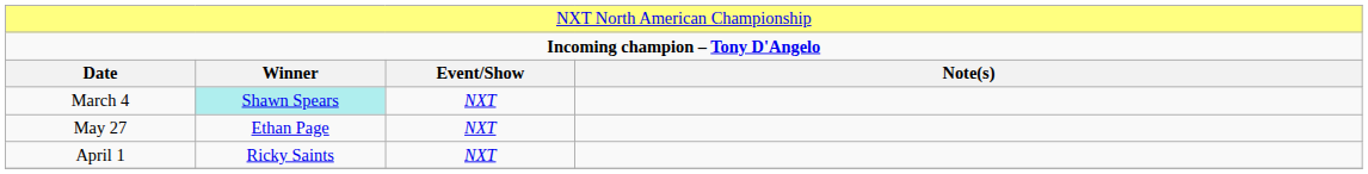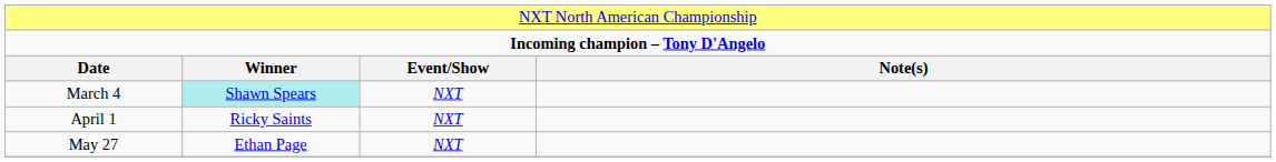rows swapped: April 1 <-> May 27
